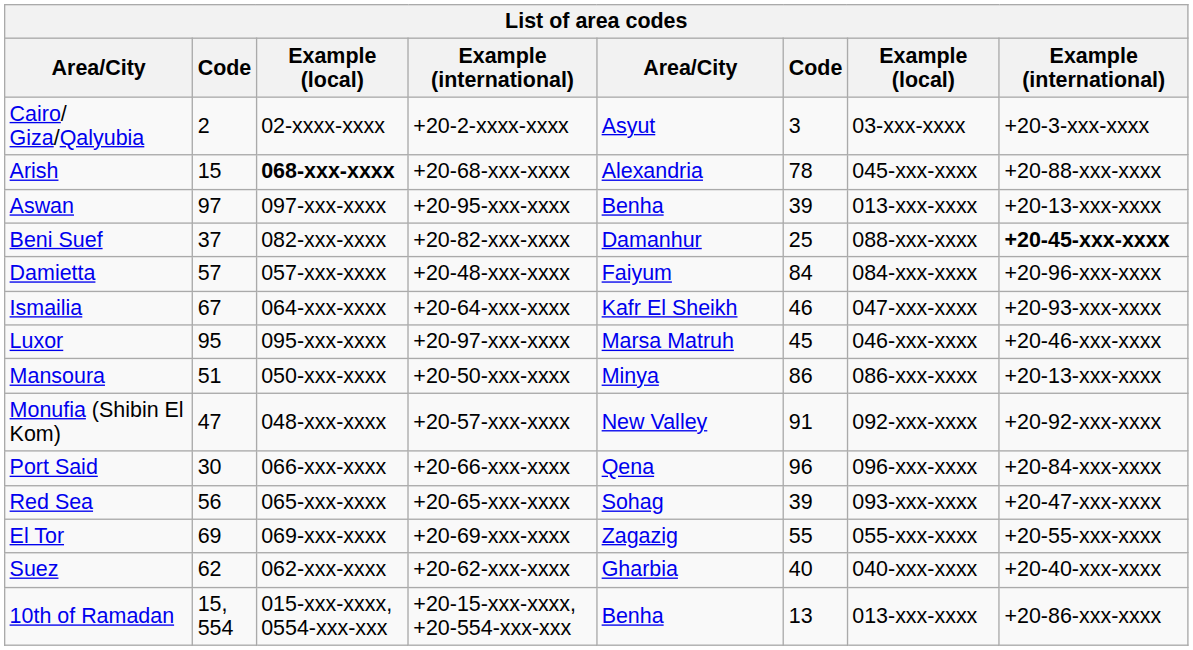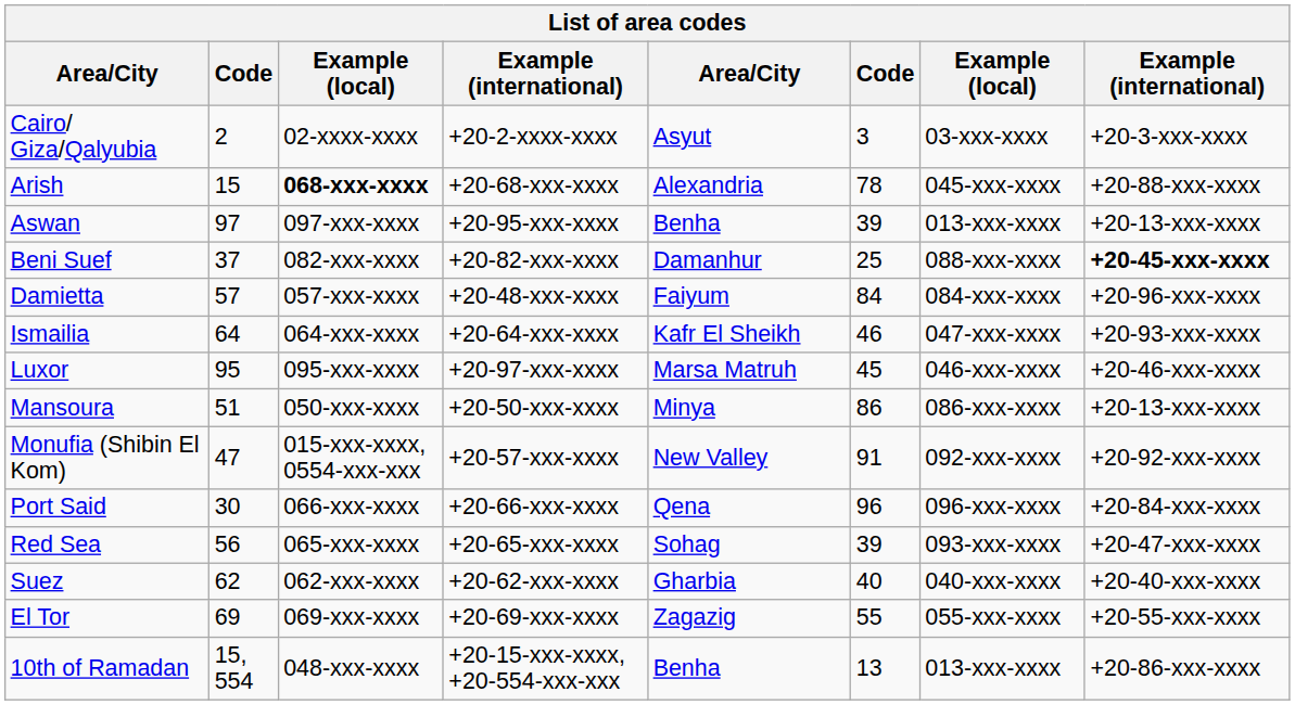Ismailia | column 2: 67 -> 64
Monufia (Shibin El Kom) | column 3: 048-xxx-xxxx -> 015-xxx-xxxx, 0554-xxx-xxx
rows swapped: Suez <-> El Tor
10th of Ramadan | column 3: 015-xxx-xxxx, 0554-xxx-xxx -> 048-xxx-xxxx
